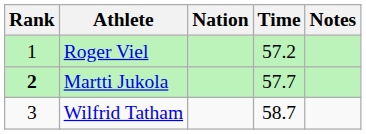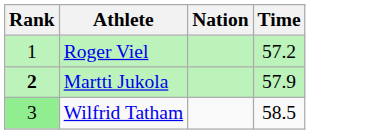- column: Notes
Martti Jukola | Time: 57.7 -> 57.9
Wilfrid Tatham | Rank: no background -> lightgreen background
Wilfrid Tatham | Time: 58.7 -> 58.5
